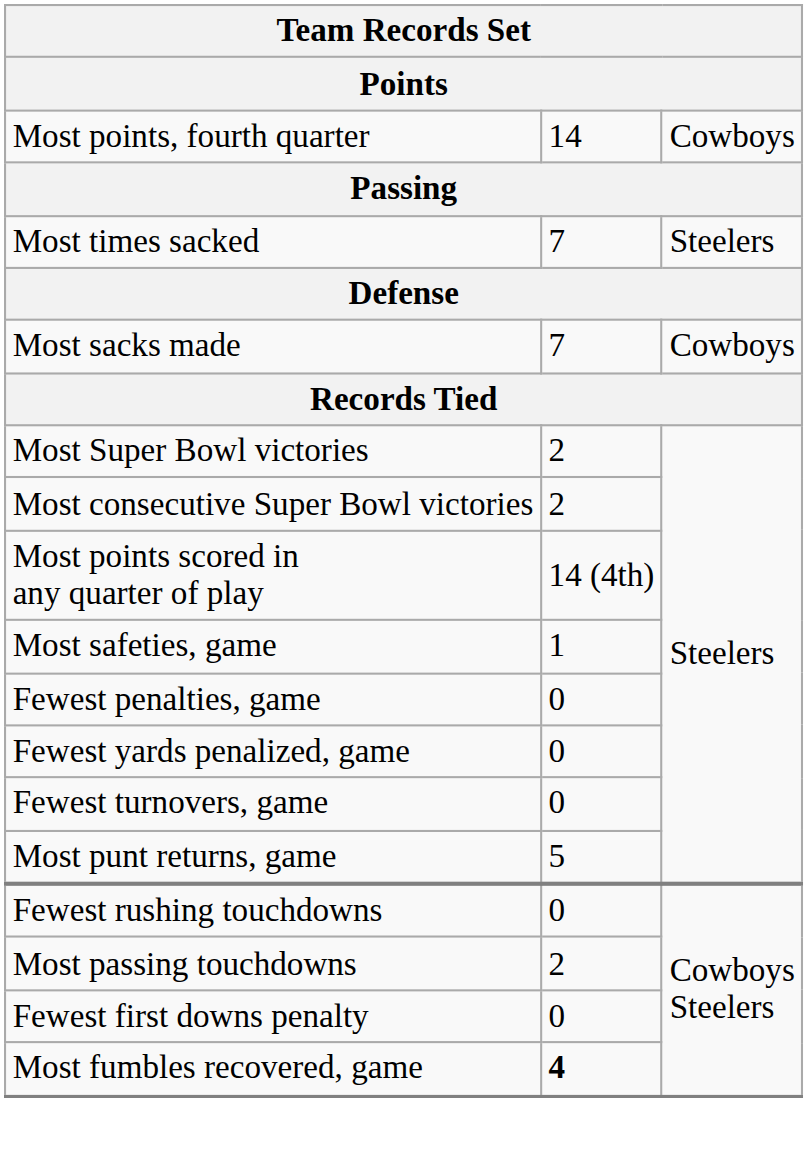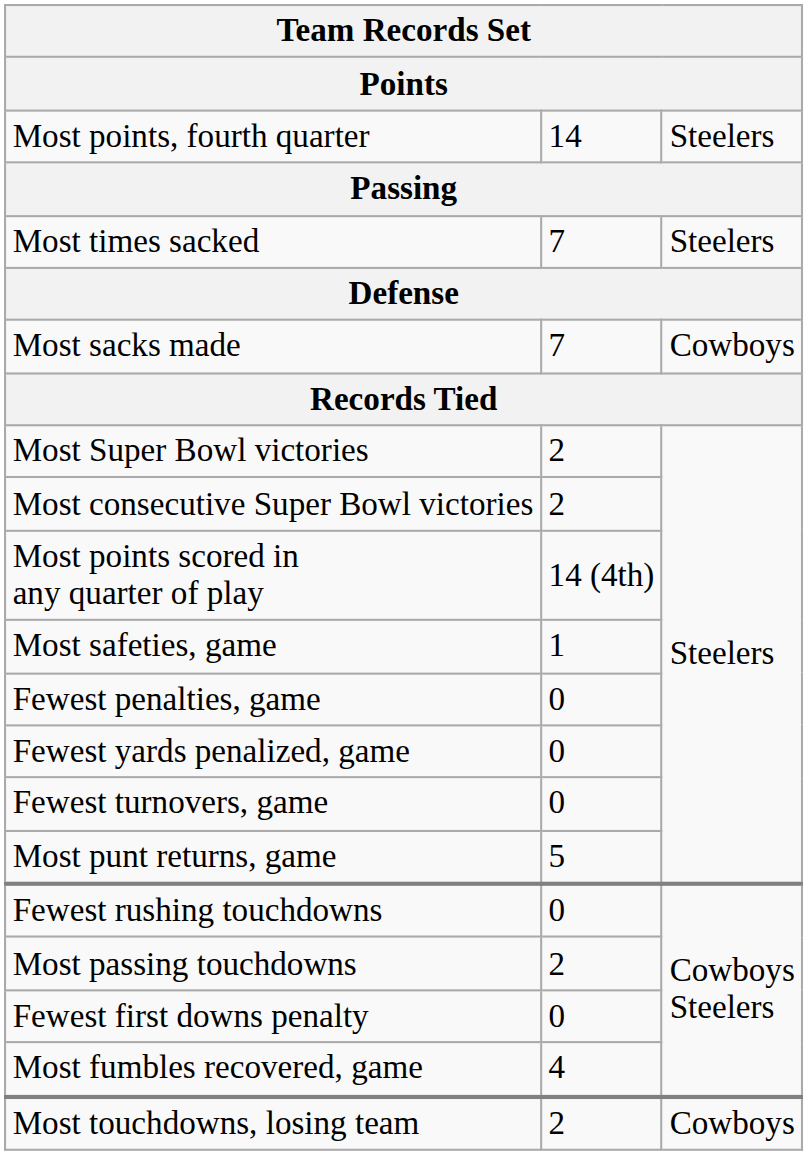Most points, fourth quarter | column 3: Cowboys -> Steelers
Most fumbles recovered, game | column 2: bold -> normal
+ row: Most touchdowns, losing team | 2 | Cowboys
